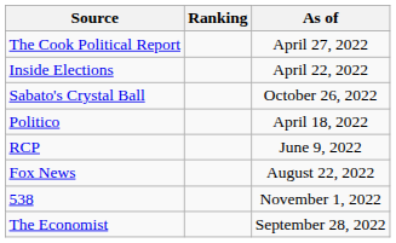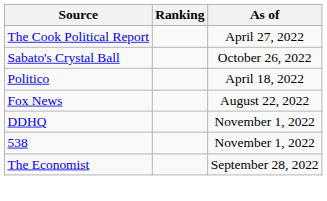- row: Inside Elections | April 22, 2022
- row: RCP | June 9, 2022
+ row: DDHQ | November 1, 2022
